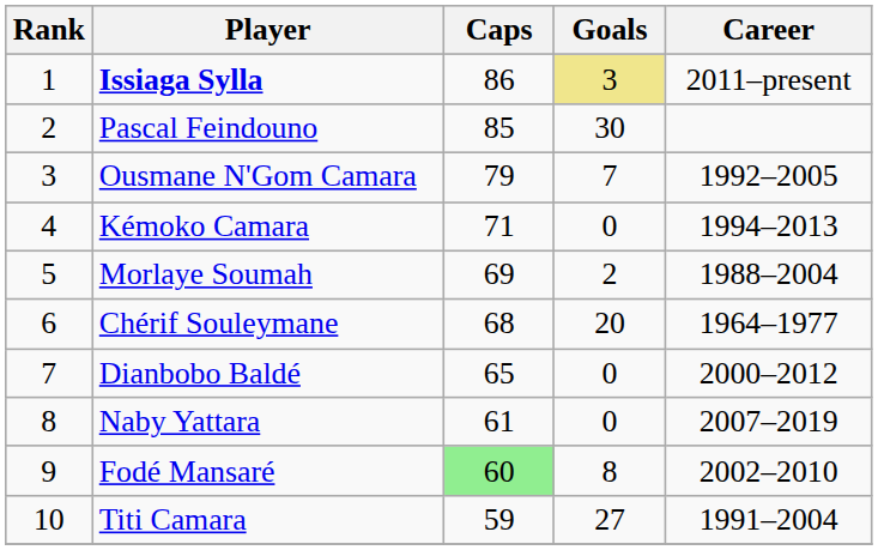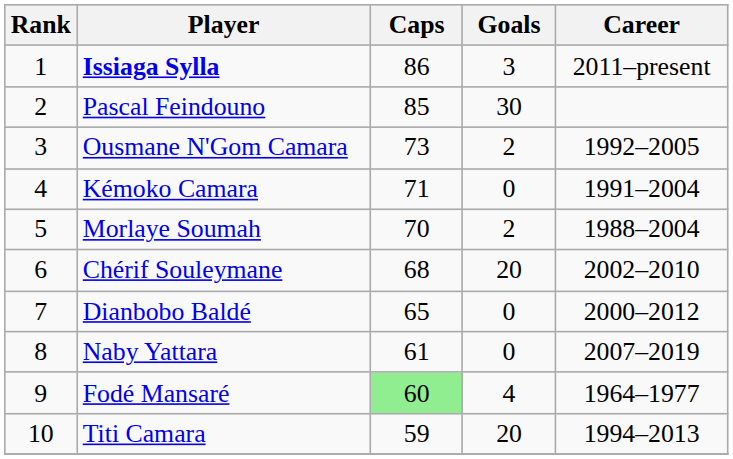Issiaga Sylla | Goals: khaki background -> no background
Ousmane N'Gom Camara | Caps: 79 -> 73
Ousmane N'Gom Camara | Goals: 7 -> 2
Kémoko Camara | Career: 1994–2013 -> 1991–2004
Morlaye Soumah | Caps: 69 -> 70
Chérif Souleymane | Career: 1964–1977 -> 2002–2010
Fodé Mansaré | Goals: 8 -> 4
Fodé Mansaré | Career: 2002–2010 -> 1964–1977
Titi Camara | Goals: 27 -> 20
Titi Camara | Career: 1991–2004 -> 1994–2013
